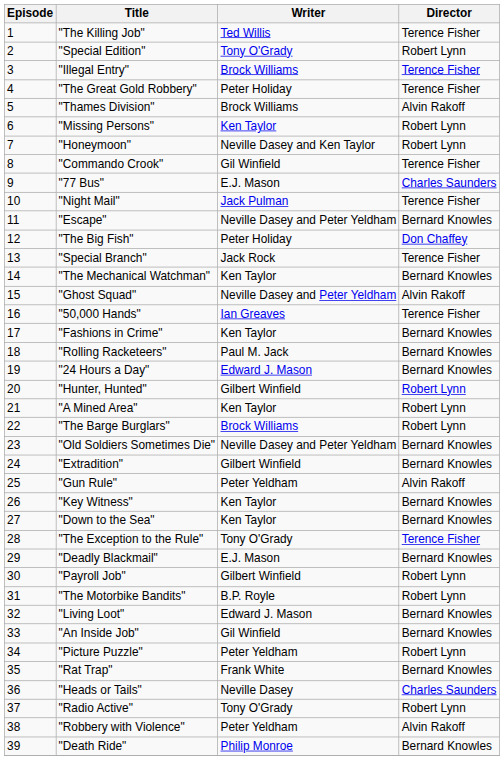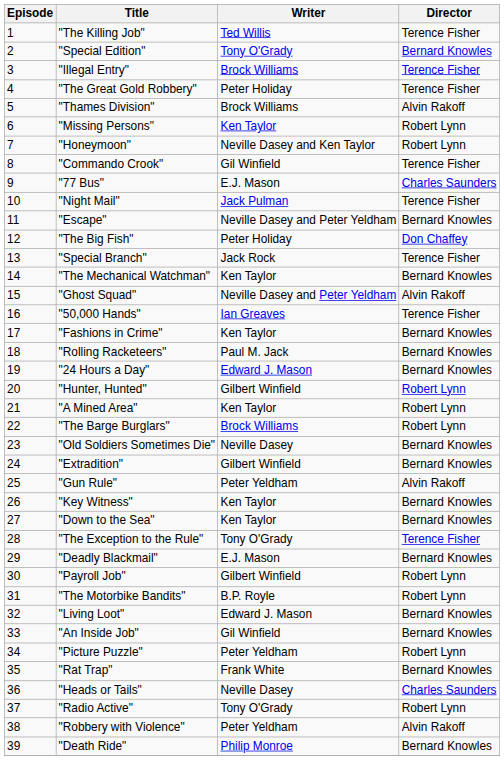"Special Edition" | Director: Robert Lynn -> Bernard Knowles
"Old Soldiers Sometimes Die" | Writer: Neville Dasey and Peter Yeldham -> Neville Dasey
